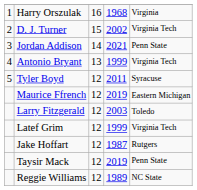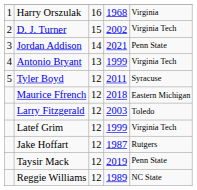Maurice Ffrench | column 4: 2019 -> 2018
